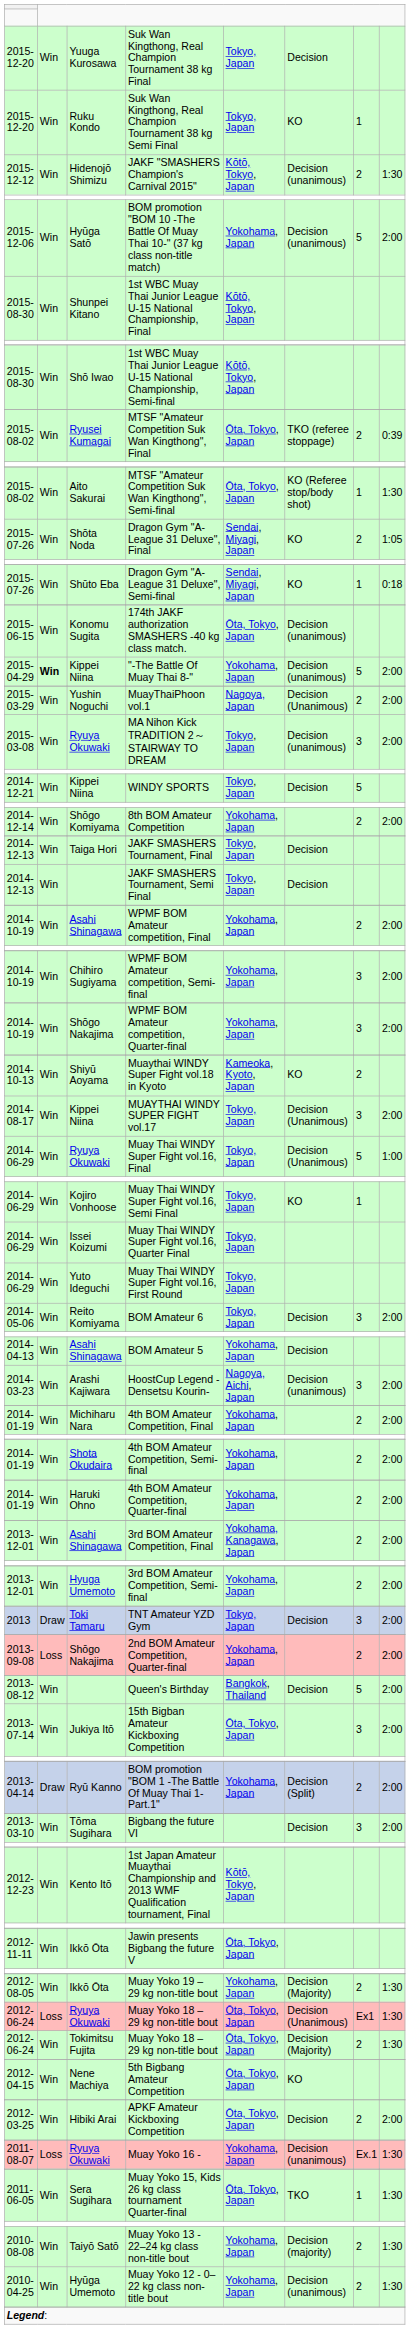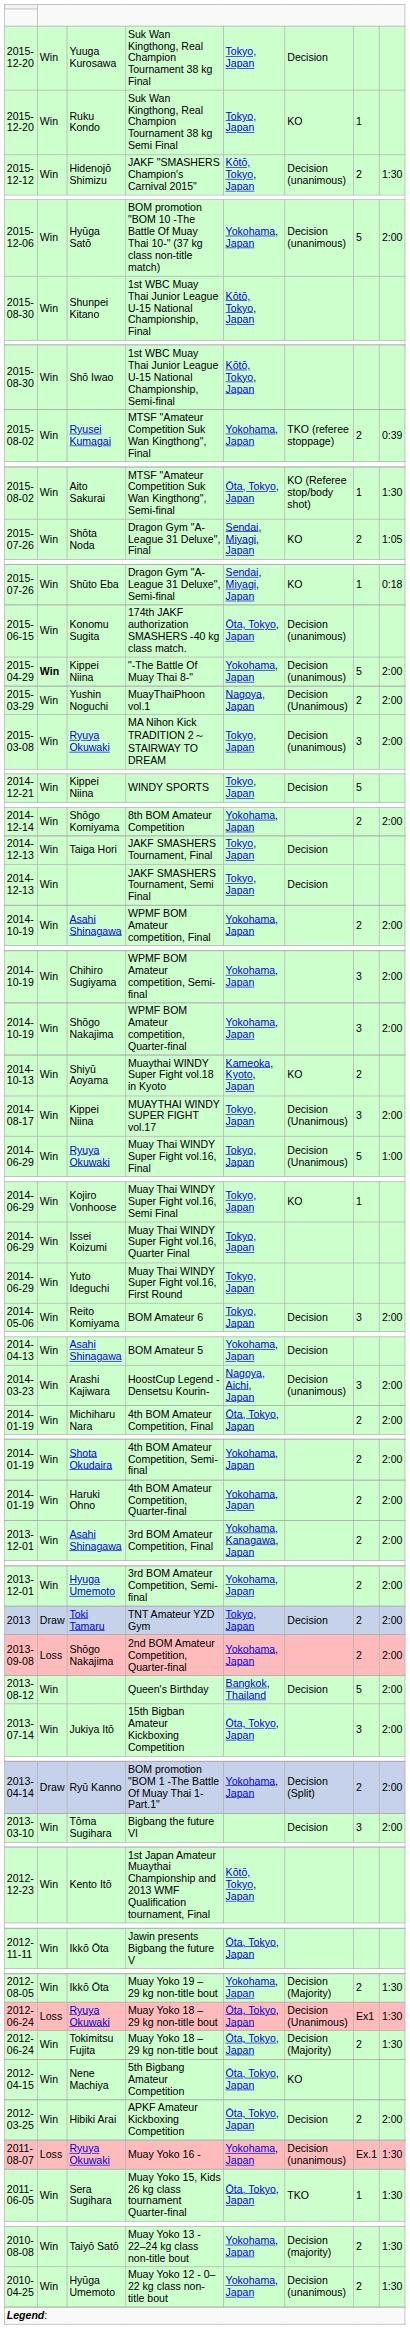MTSF "Amateur Competition Suk Wan Kingthong", Final | column 5: Ōta, Tokyo, Japan -> Yokohama, Japan
4th BOM Amateur Competition, Final | column 5: Yokohama, Japan -> Ōta, Tokyo, Japan
TNT Amateur YZD Gym | column 7: 3 -> 2
